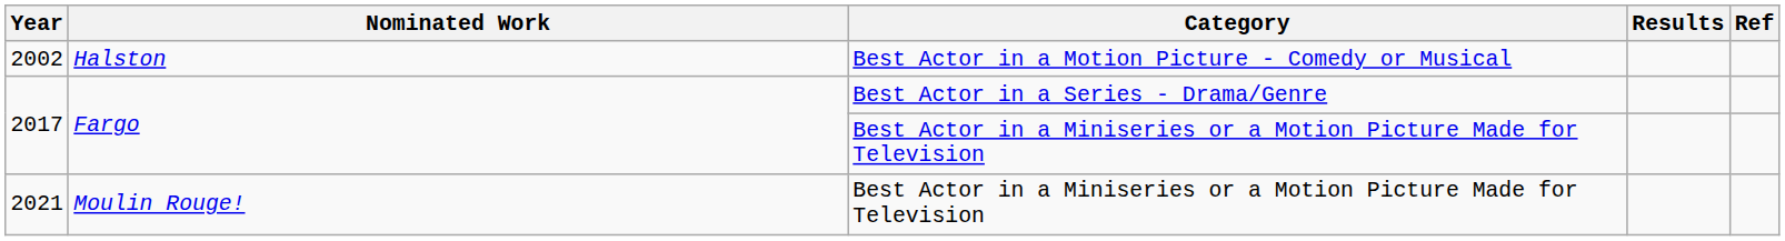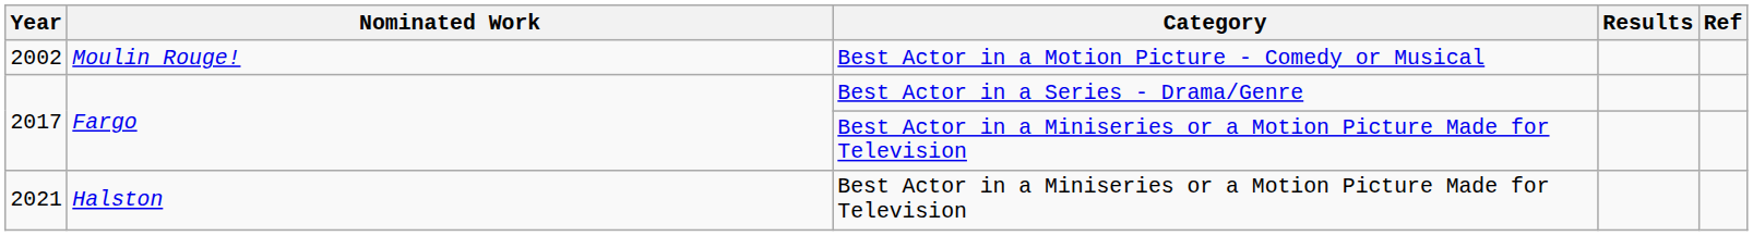2002 | Nominated Work: Halston -> Moulin Rouge!
2021 | Nominated Work: Moulin Rouge! -> Halston
